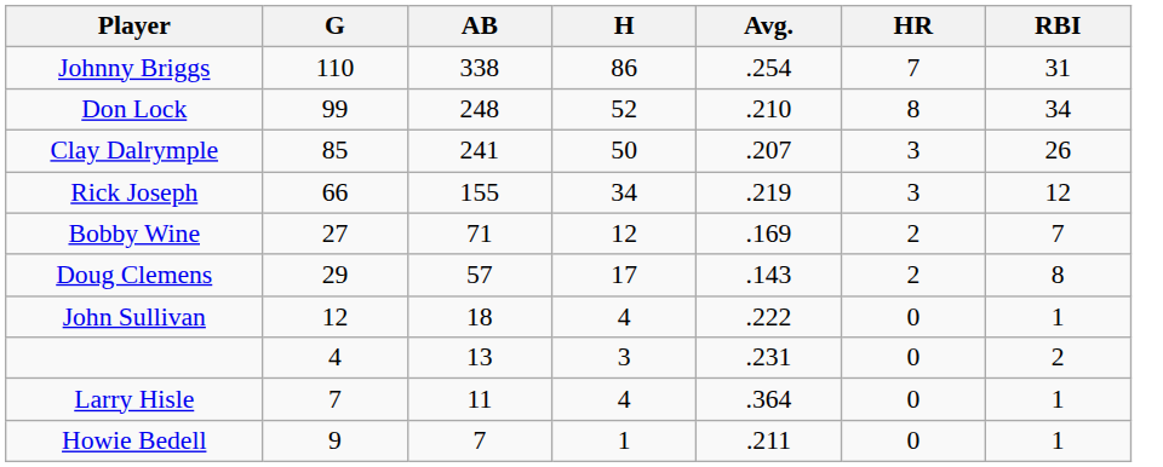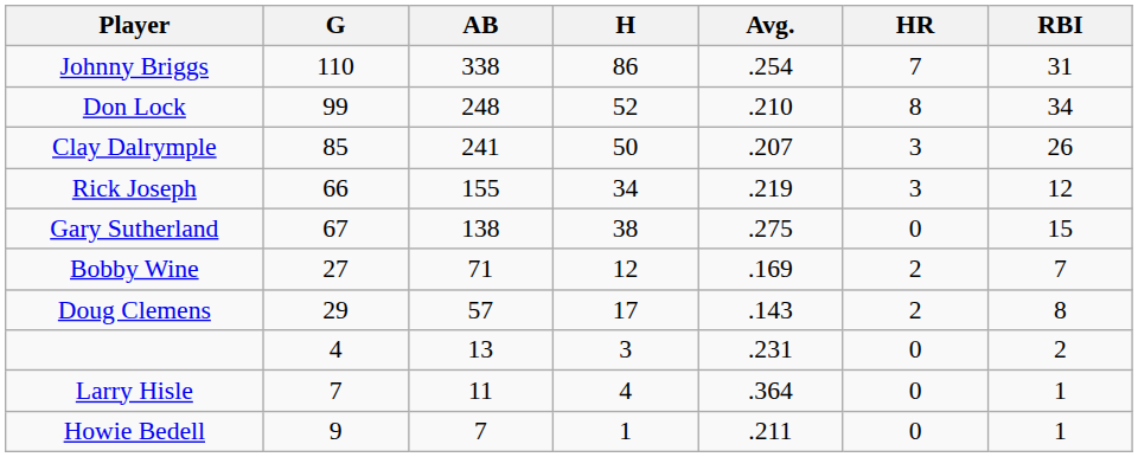+ row: Gary Sutherland | 67 | 138 | 38 | .275 | 0 | 15
- row: John Sullivan | 12 | 18 | 4 | .222 | 0 | 1
